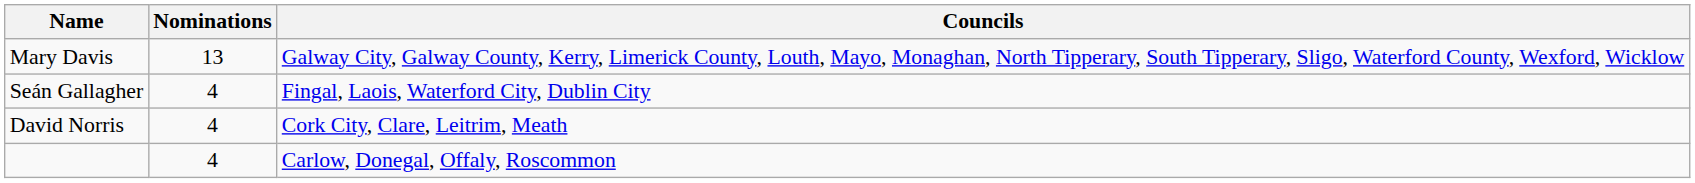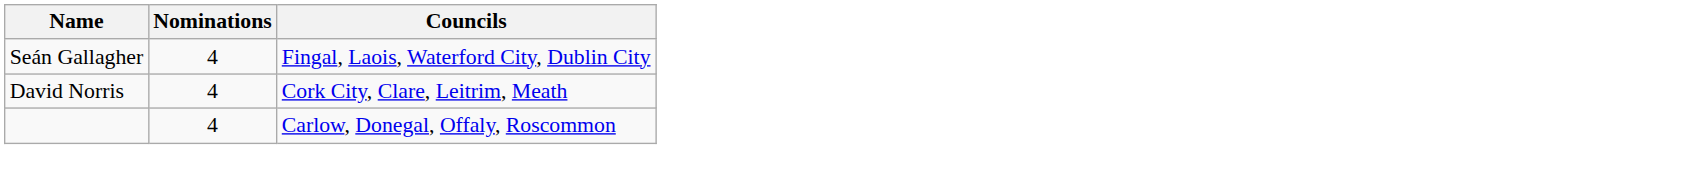- row: Mary Davis | 13 | Galway City, Galway County, Kerry, Limerick County, Louth, Mayo, Monaghan, North Tipperary, South Tipperary, Sligo, Waterford County, Wexford, Wicklow
